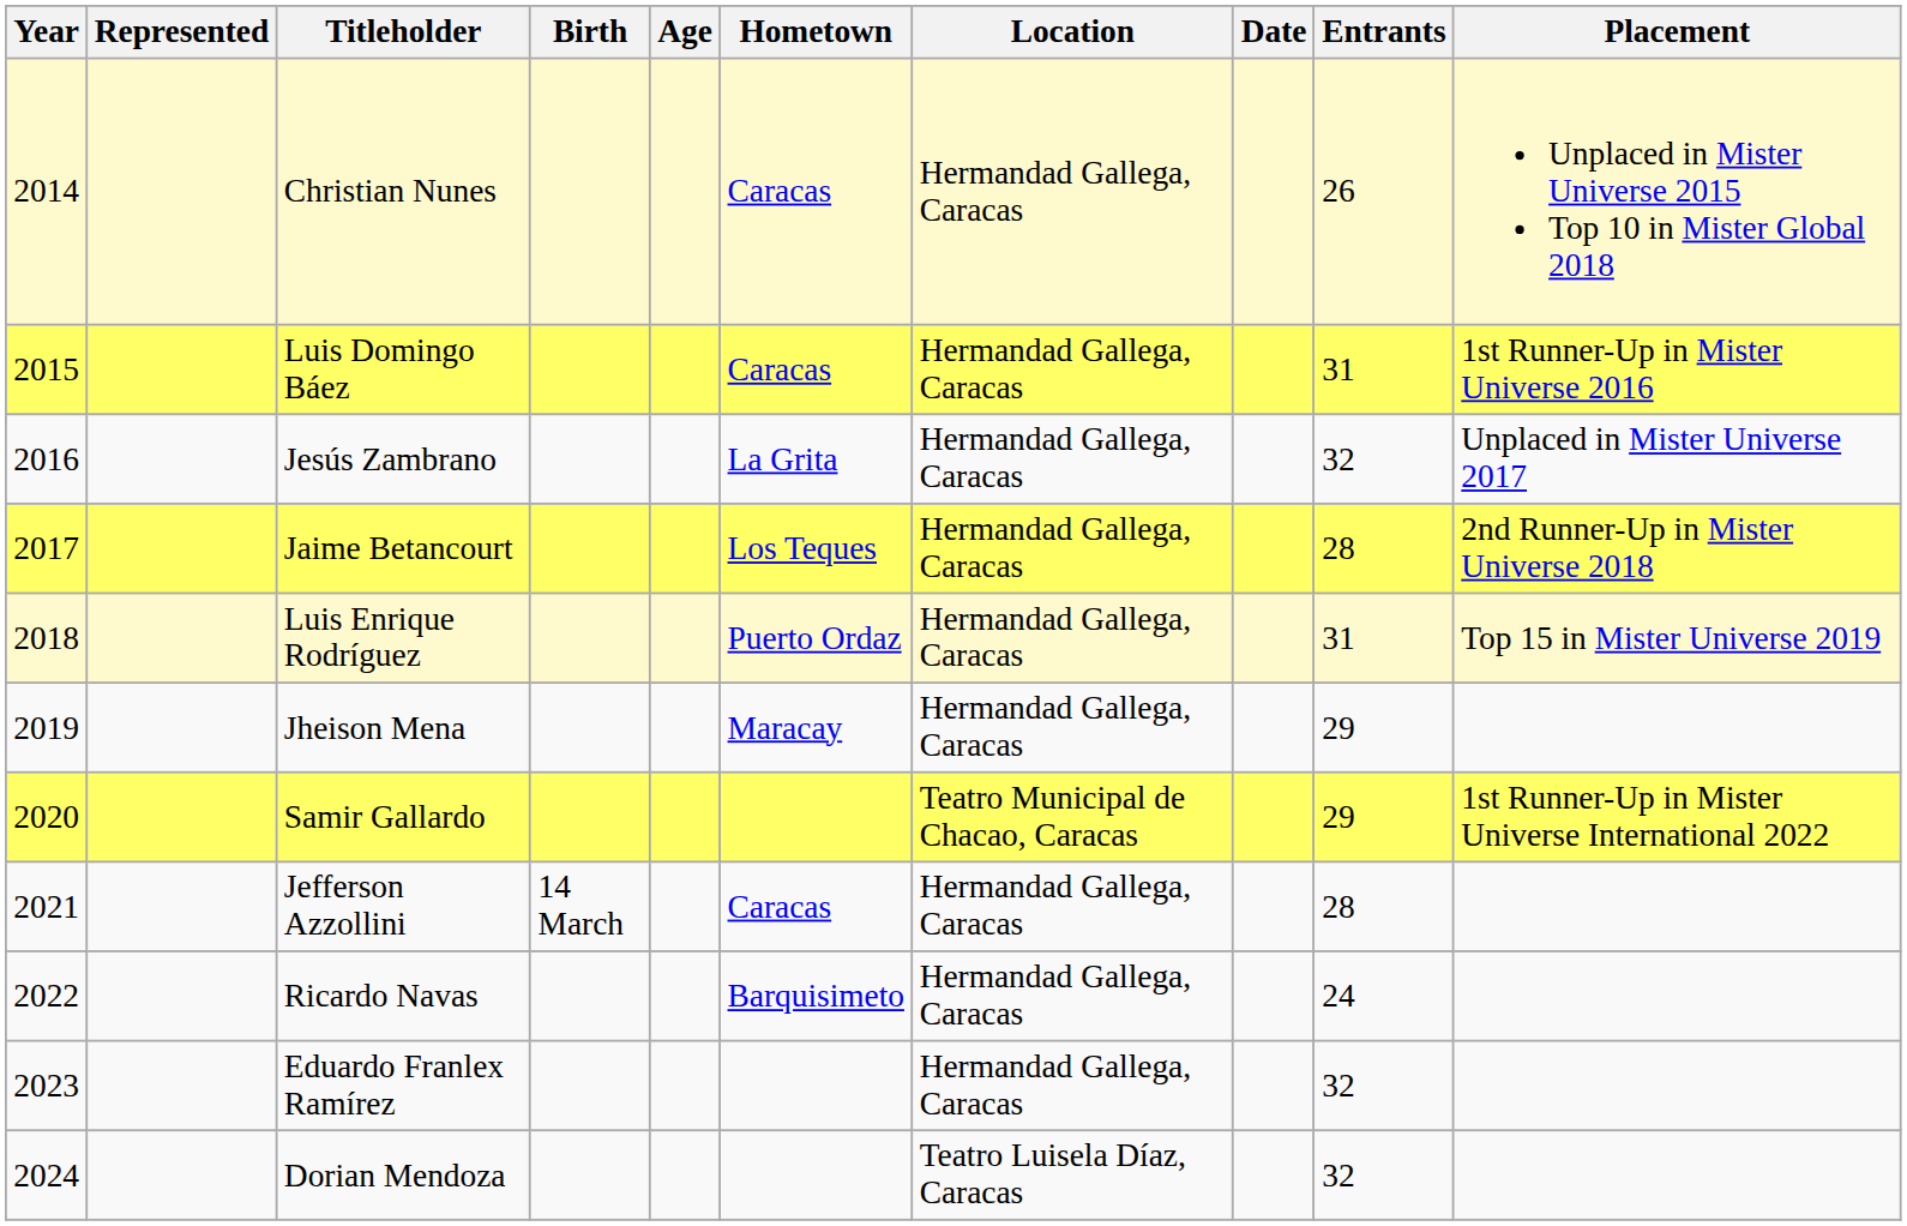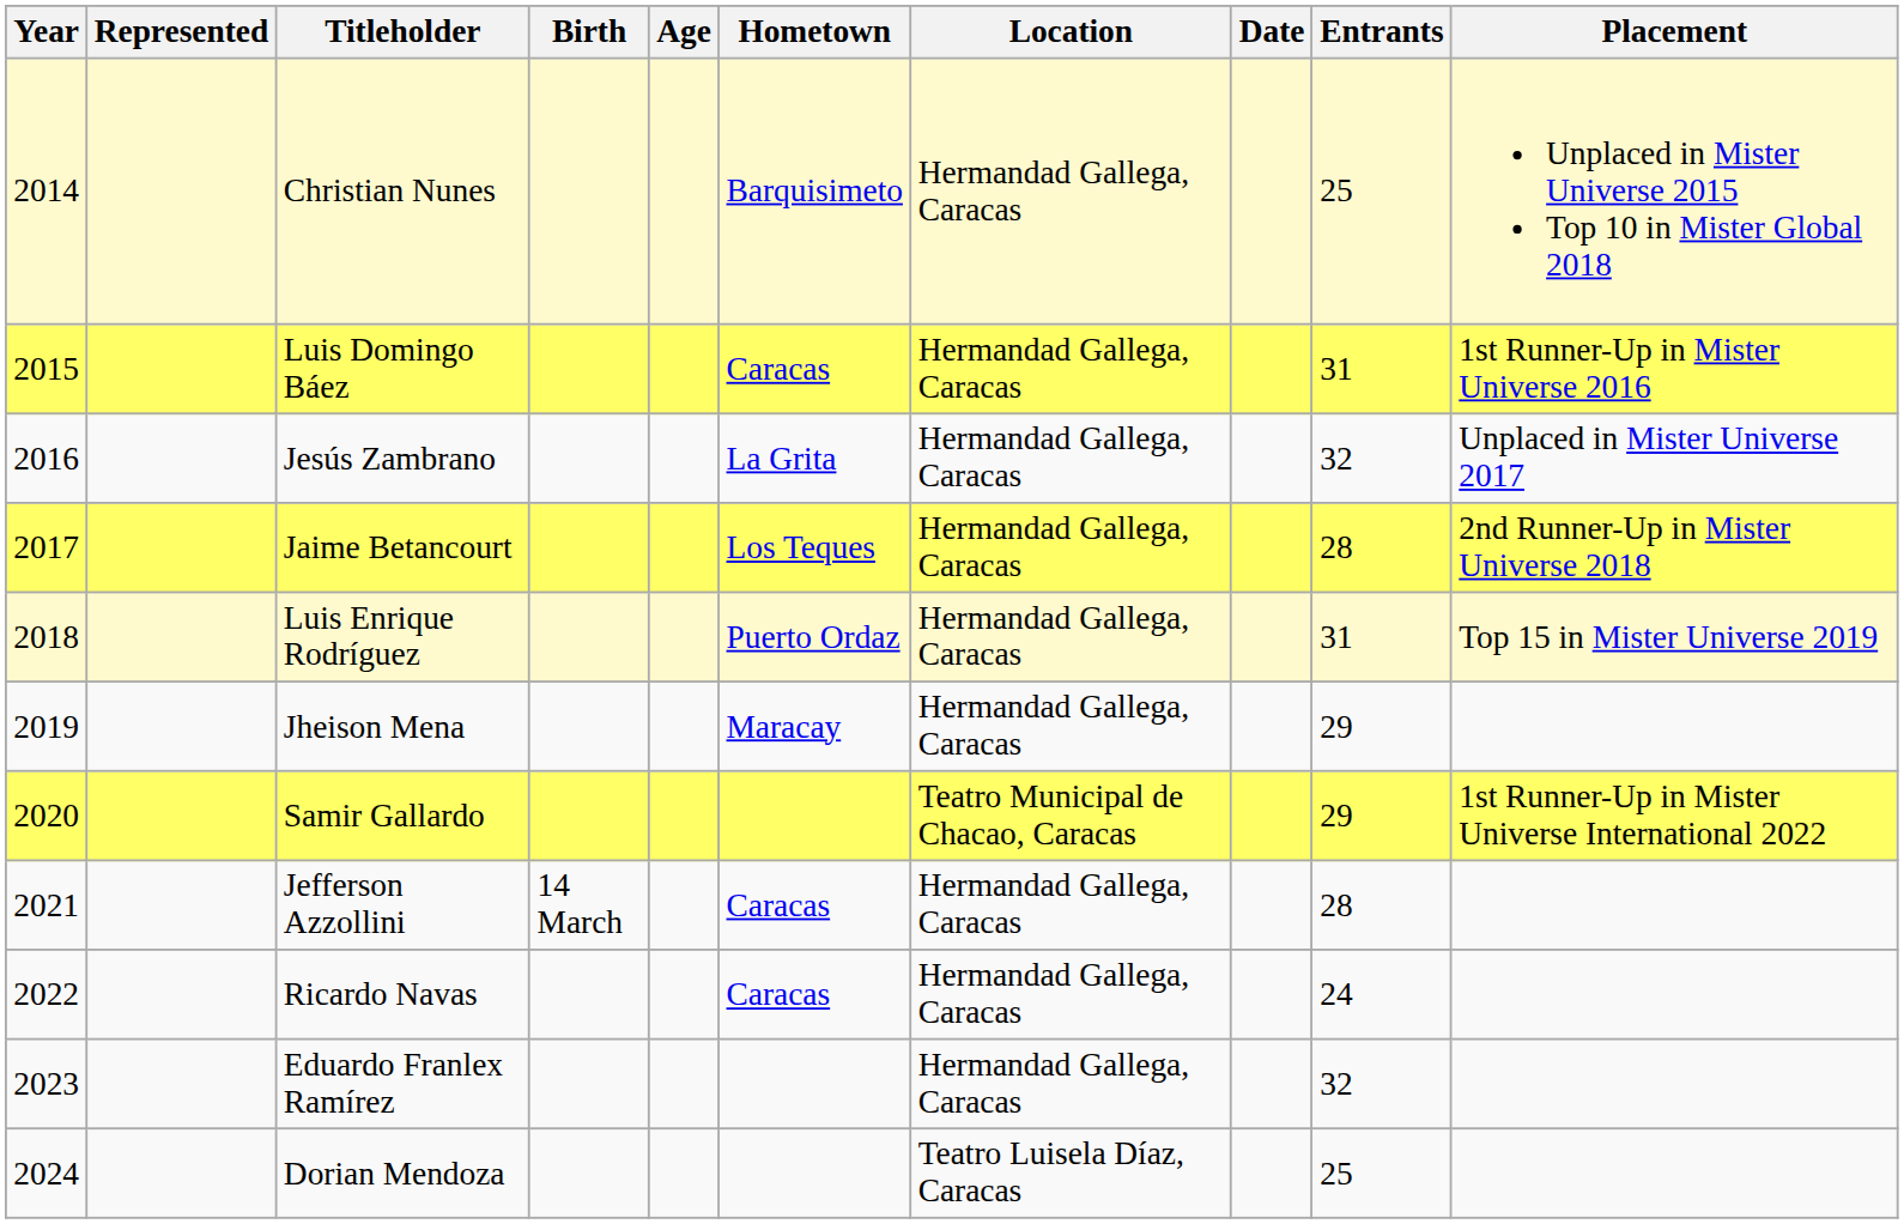Christian Nunes | Hometown: Caracas -> Barquisimeto
Christian Nunes | Entrants: 26 -> 25
Ricardo Navas | Hometown: Barquisimeto -> Caracas
Dorian Mendoza | Entrants: 32 -> 25
